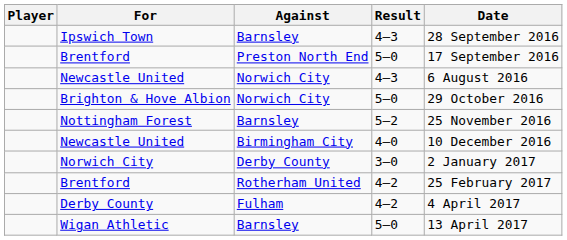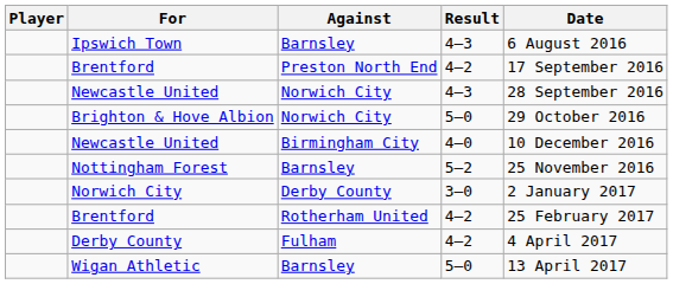Ipswich Town | Date: 28 September 2016 -> 6 August 2016
Brentford / Preston North End | Result: 5–0 -> 4–2
Newcastle United / Norwich City | Date: 6 August 2016 -> 28 September 2016
rows swapped: Nottingham Forest <-> Newcastle United / Birmingham City
